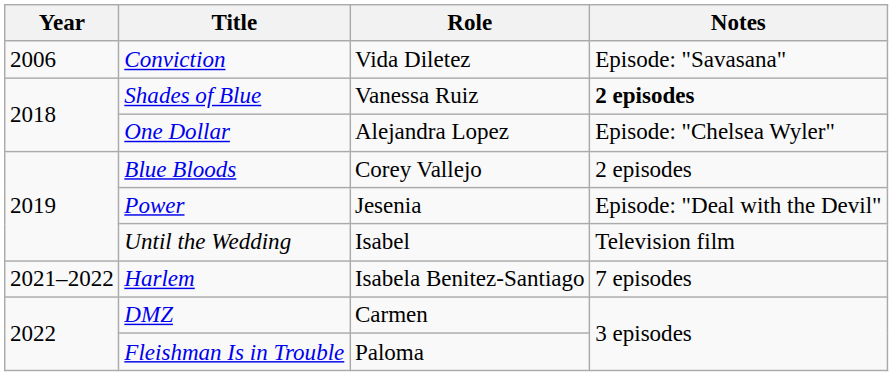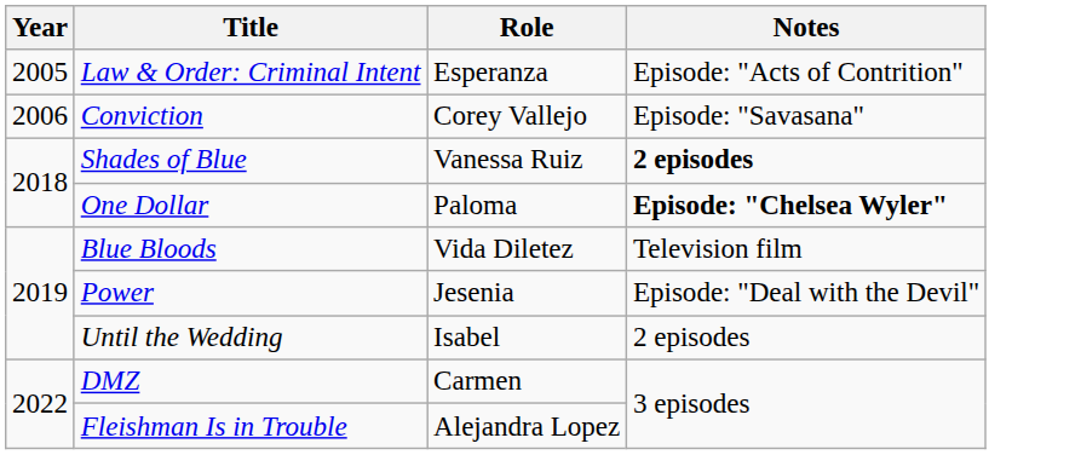+ row: 2005 | Law & Order: Criminal Intent | Esperanza | Episode: "Acts of Contrition"
Conviction | Role: Vida Diletez -> Corey Vallejo
One Dollar | Role: Alejandra Lopez -> Paloma
One Dollar | Notes: normal -> bold
Blue Bloods | Role: Corey Vallejo -> Vida Diletez
Blue Bloods | Notes: 2 episodes -> Television film
Until the Wedding | Notes: Television film -> 2 episodes
- row: 2021–2022 | Harlem | Isabela Benitez-Santiago | 7 episodes
Fleishman Is in Trouble | Role: Paloma -> Alejandra Lopez
